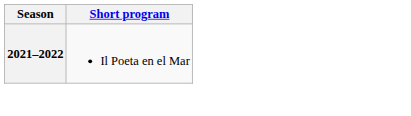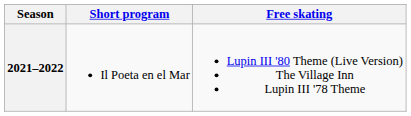+ column: Free skating | Lupin III '80 Theme (Live Version) The Village Inn Lupin III '78 Theme
